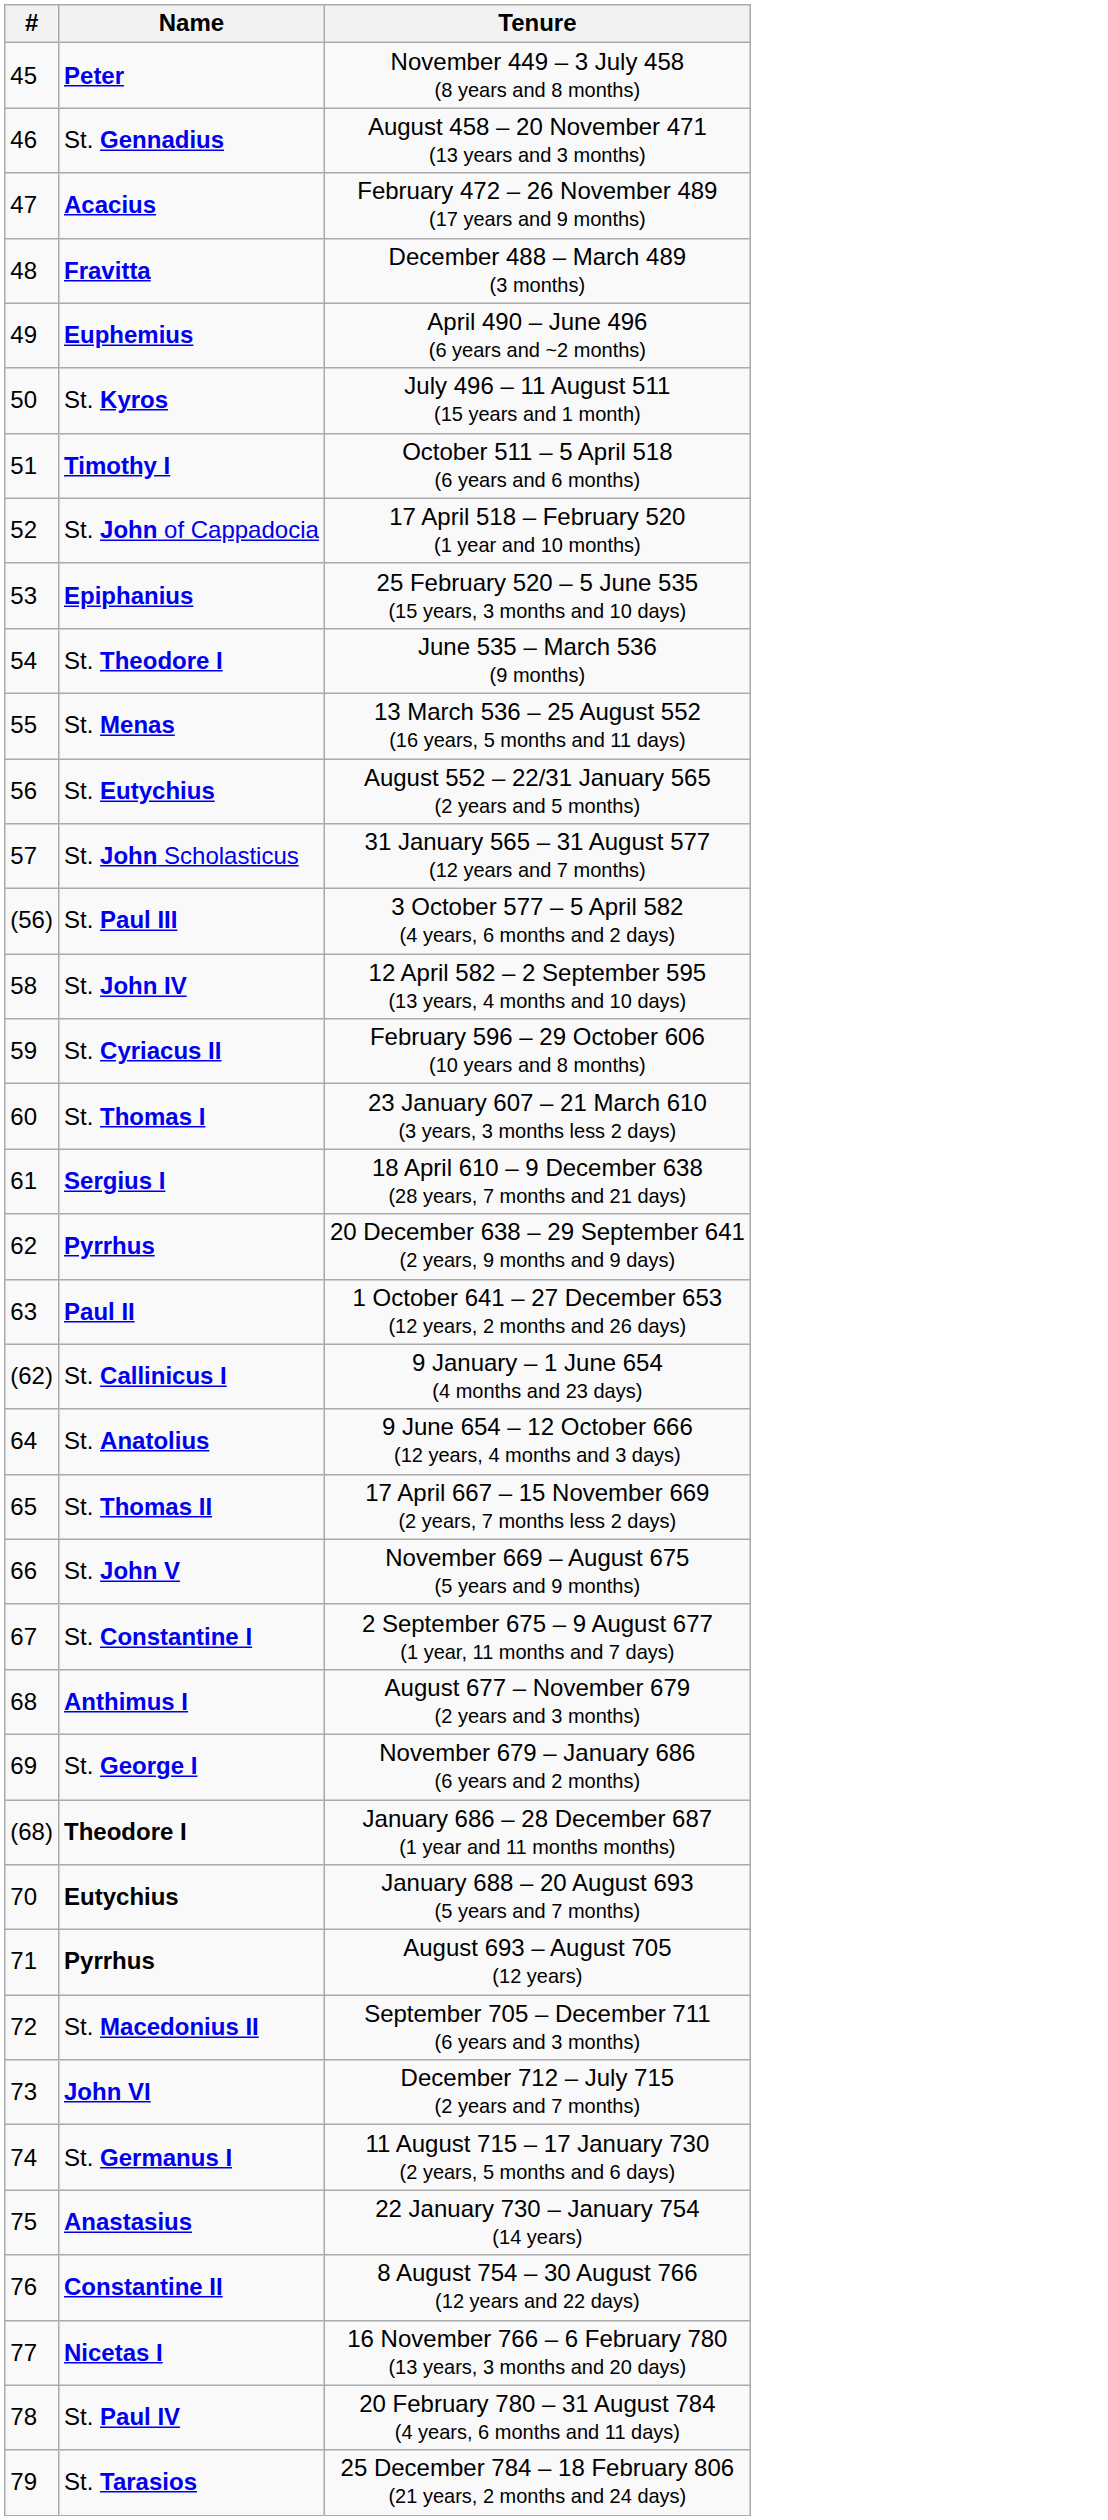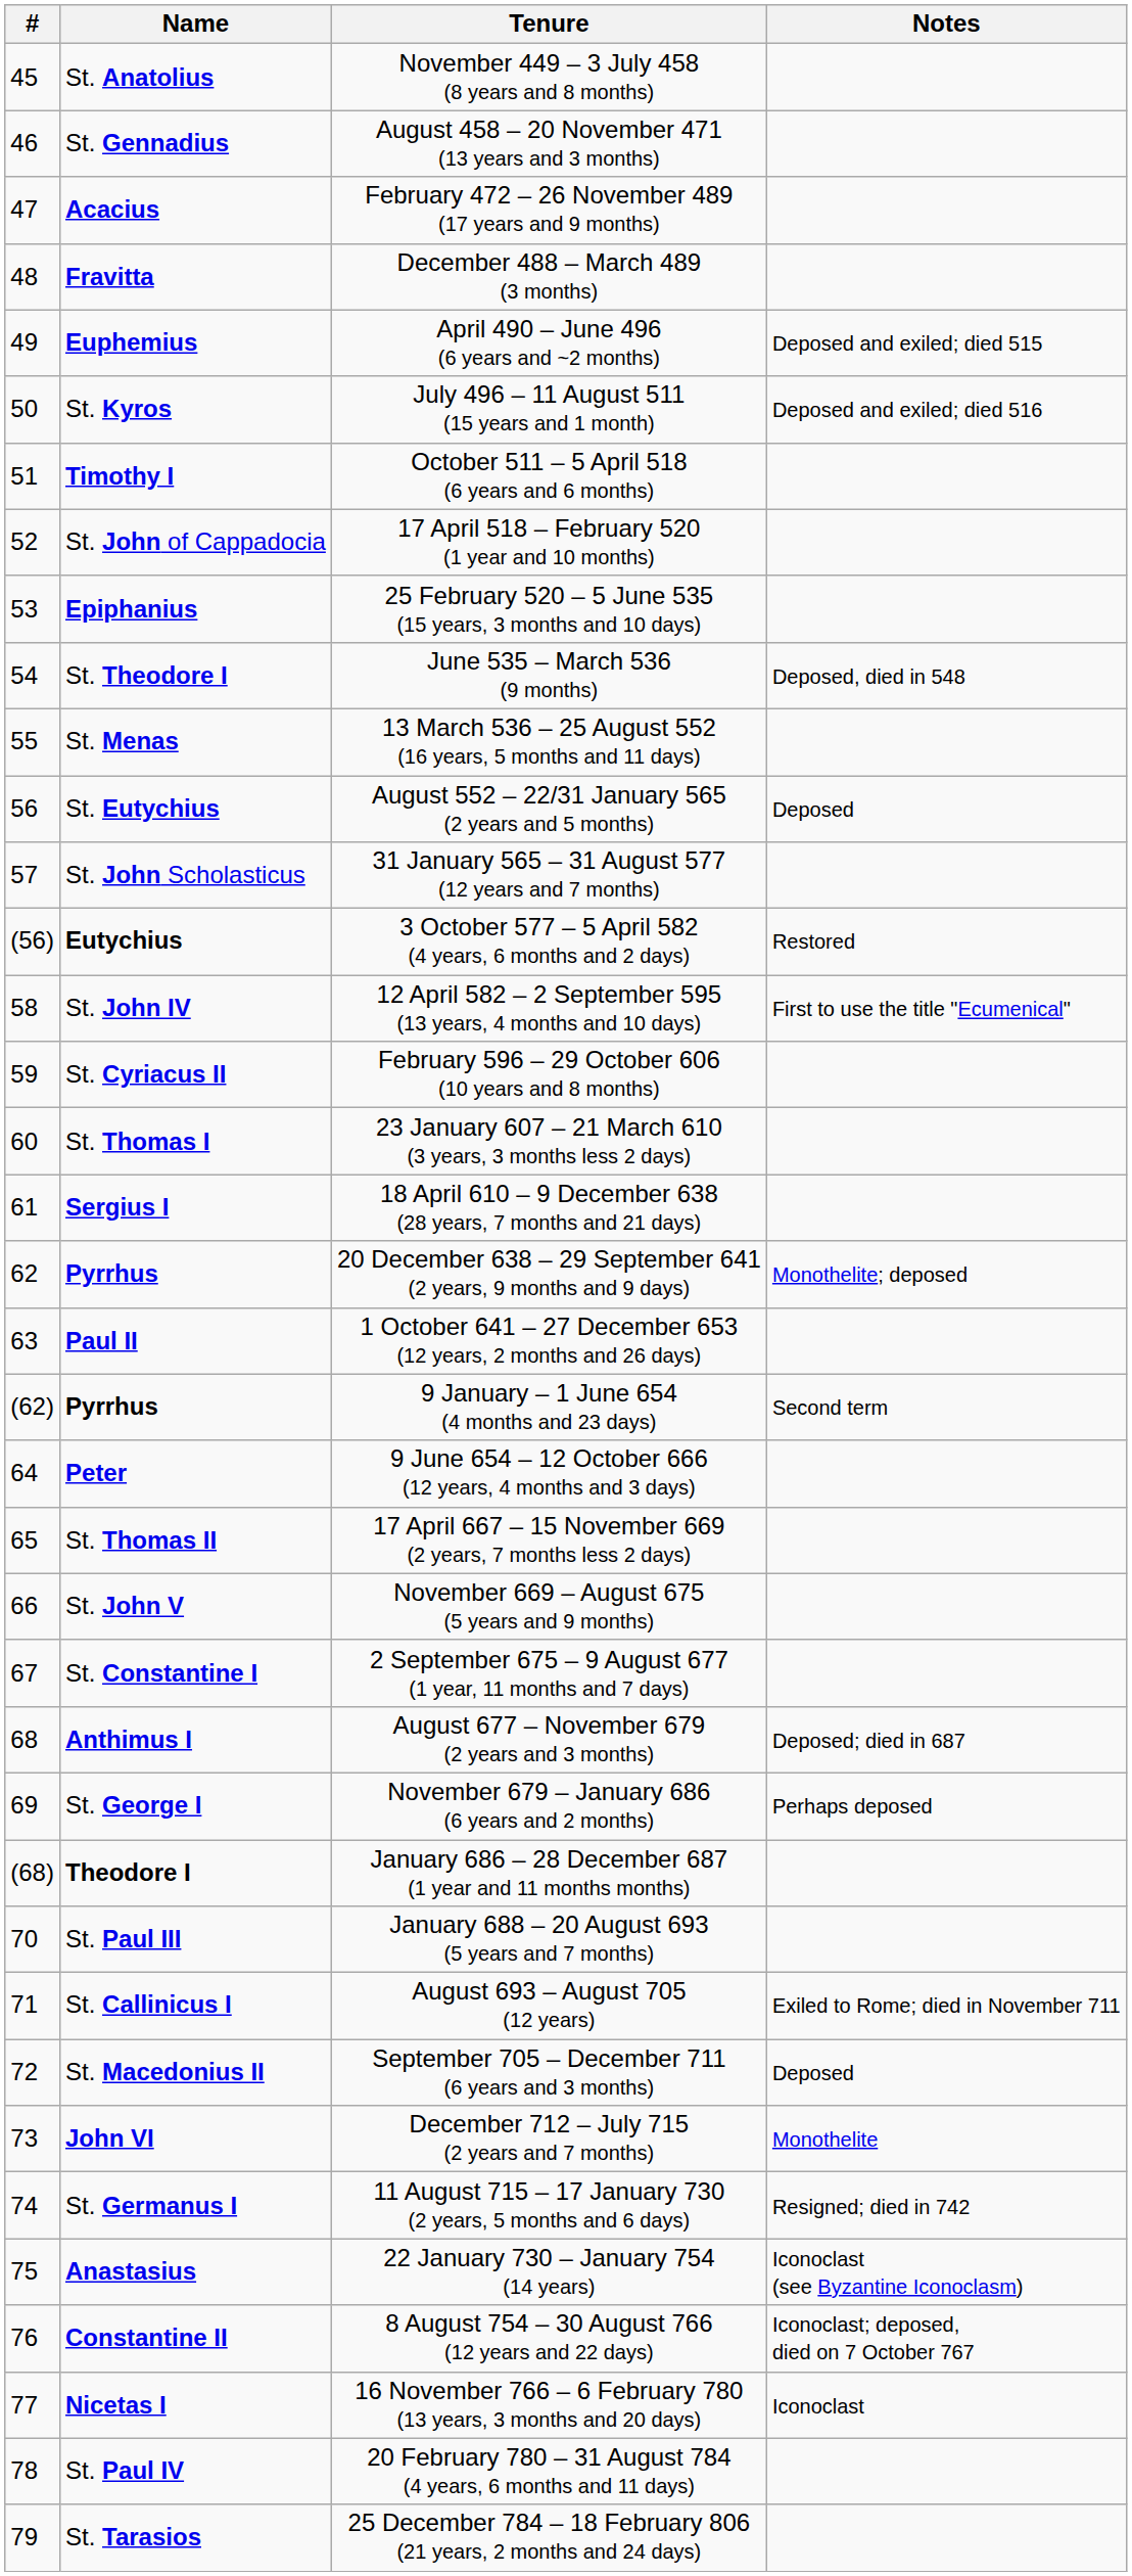+ column: Notes | Deposed and exiled; died 515 | Deposed and exiled; died 516 | Deposed, died in 548 | Deposed | Restored | First to use the title "Ecumenical" | Monothelite; deposed | Second term | Deposed; died in 687 | Perhaps deposed | Exiled to Rome; died in November 711 | Deposed | Monothelite | Resigned; died in 742 | Iconoclast (see Byzantine Iconoclasm) | Iconoclast; deposed, died on 7 October 767 | Iconoclast
November 449 – 3 July 458 (8 years and 8 months) | Name: Peter -> St. Anatolius
3 October 577 – 5 April 582 (4 years, 6 months and 2 days) | Name: St. Paul III -> Eutychius
9 January – 1 June 654 (4 months and 23 days) | Name: St. Callinicus I -> Pyrrhus
9 June 654 – 12 October 666 (12 years, 4 months and 3 days) | Name: St. Anatolius -> Peter
January 688 – 20 August 693 (5 years and 7 months) | Name: Eutychius -> St. Paul III
August 693 – August 705 (12 years) | Name: Pyrrhus -> St. Callinicus I
